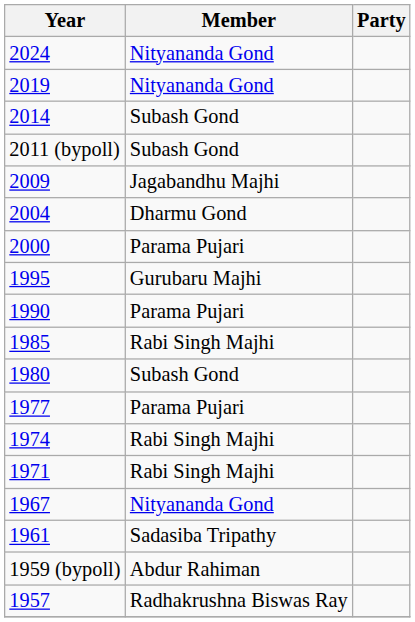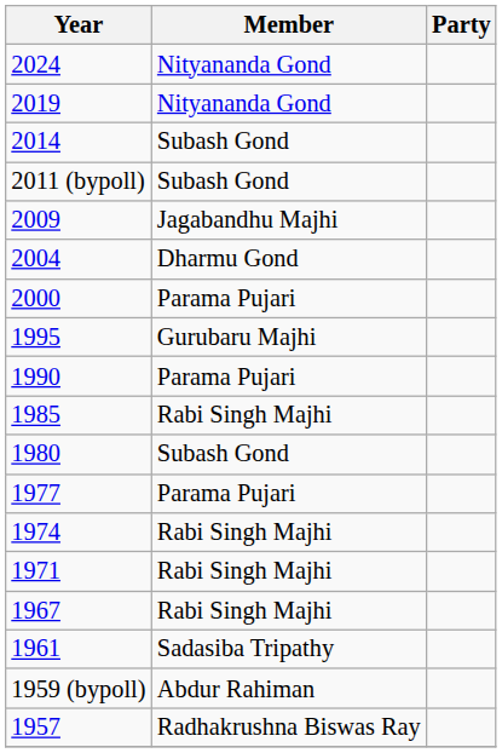1967 | Member: Nityananda Gond -> Rabi Singh Majhi
